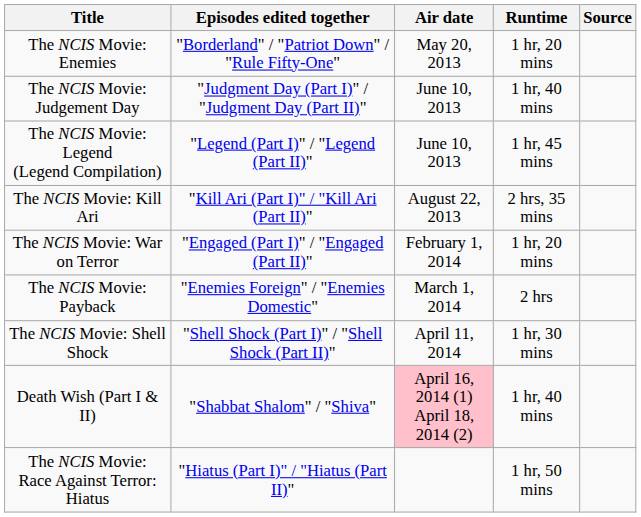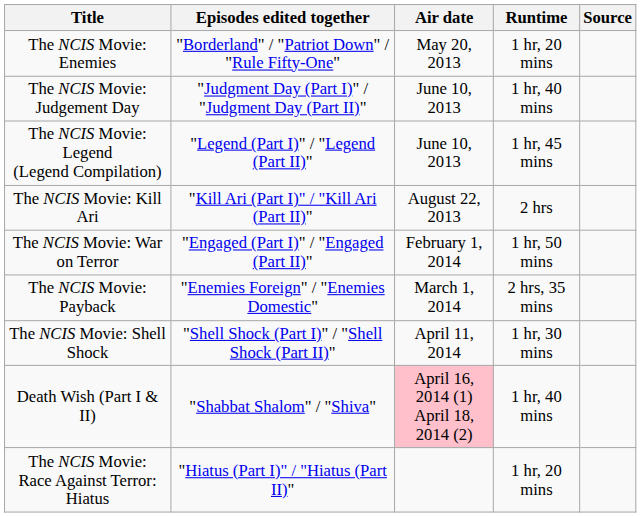The NCIS Movie: Kill Ari | Runtime: 2 hrs, 35 mins -> 2 hrs
The NCIS Movie: War on Terror | Runtime: 1 hr, 20 mins -> 1 hr, 50 mins
The NCIS Movie: Payback | Runtime: 2 hrs -> 2 hrs, 35 mins
The NCIS Movie: Race Against Terror: Hiatus | Runtime: 1 hr, 50 mins -> 1 hr, 20 mins
